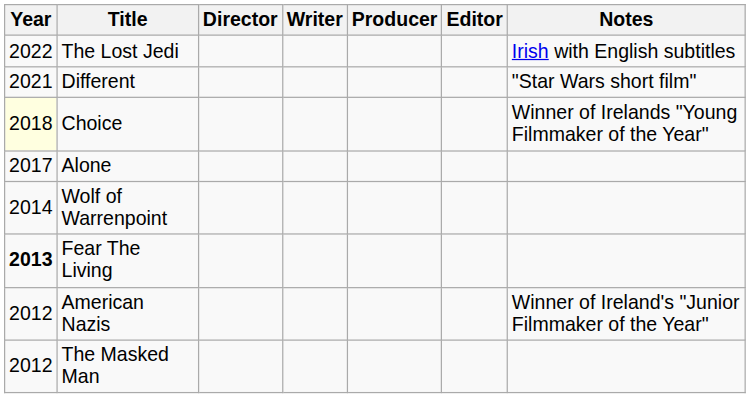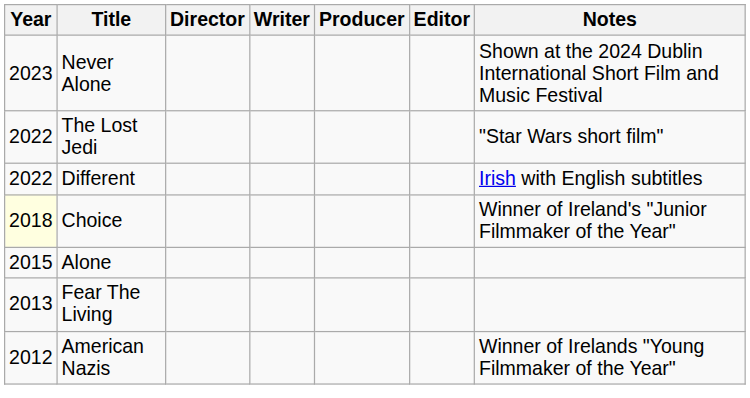+ row: 2023 | Never Alone | Shown at the 2024 Dublin International Short Film and Music Festival
The Lost Jedi | Notes: Irish with English subtitles -> "Star Wars short film"
Different | Year: 2021 -> 2022
Different | Notes: "Star Wars short film" -> Irish with English subtitles
Choice | Notes: Winner of Irelands "Young Filmmaker of the Year" -> Winner of Ireland's "Junior Filmmaker of the Year"
Alone | Year: 2017 -> 2015
- row: 2014 | Wolf of Warrenpoint
Fear The Living | Year: bold -> normal
American Nazis | Notes: Winner of Ireland's "Junior Filmmaker of the Year" -> Winner of Irelands "Young Filmmaker of the Year"
- row: 2012 | The Masked Man
